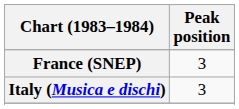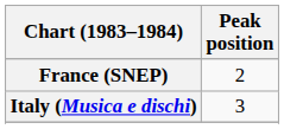France (SNEP) | Peak position: 3 -> 2
